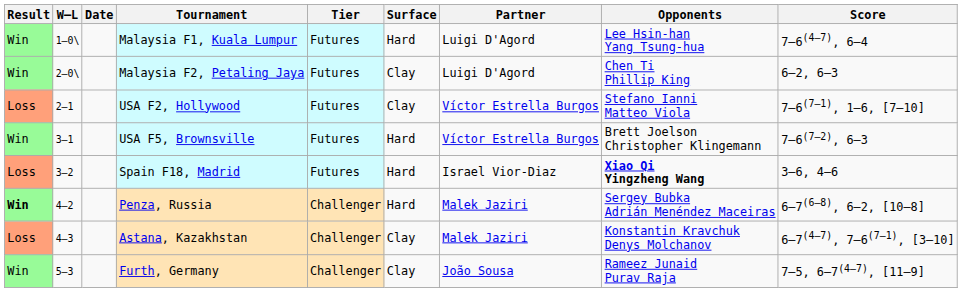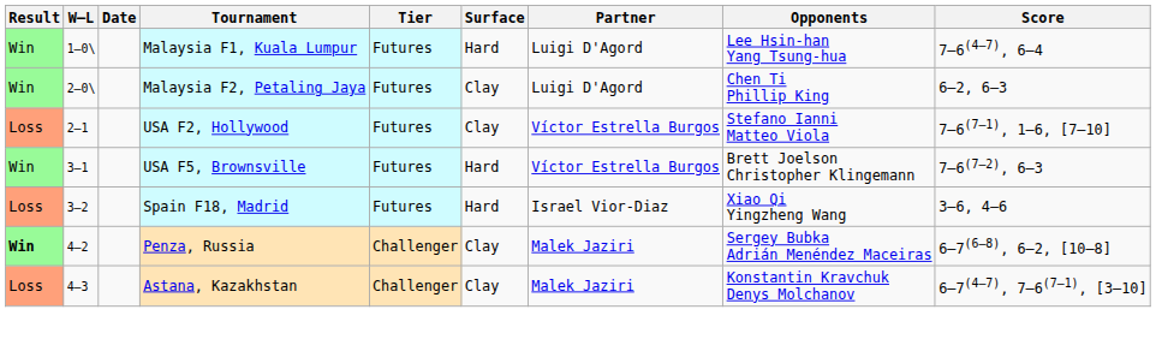Spain F18, Madrid | Opponents: bold -> normal
Penza, Russia | Surface: Hard -> Clay
- row: Win | 5–3 | Furth, Germany | Challenger | Clay | João Sousa | Rameez Junaid Purav Raja | 7–5, 6–7(4–7), [11–9]
